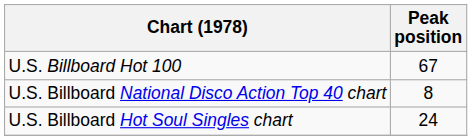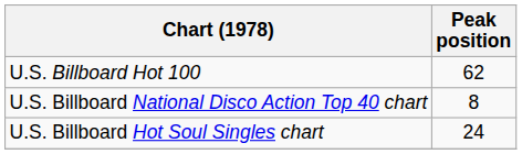U.S. Billboard Hot 100 | Peak position: 67 -> 62
